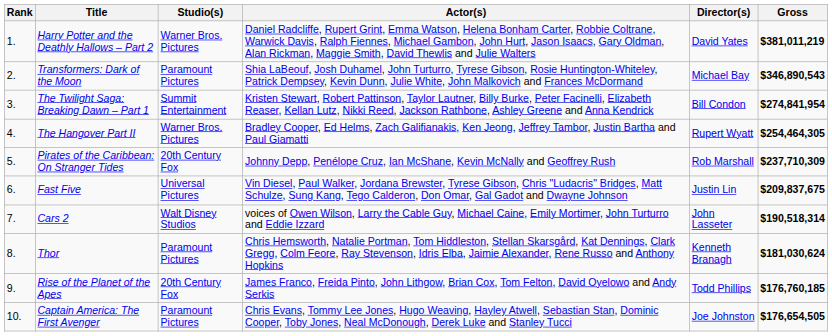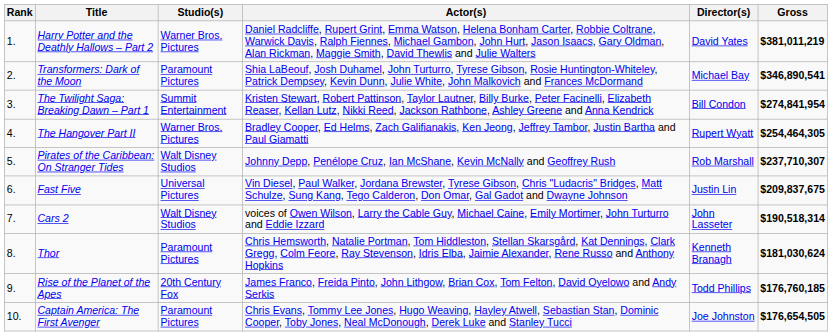Transformers: Dark of the Moon | Gross: $346,890,543 -> $346,890,541
Pirates of the Caribbean: On Stranger Tides | Studio(s): 20th Century Fox -> Walt Disney Studios
Pirates of the Caribbean: On Stranger Tides | Gross: $237,710,309 -> $237,710,307
